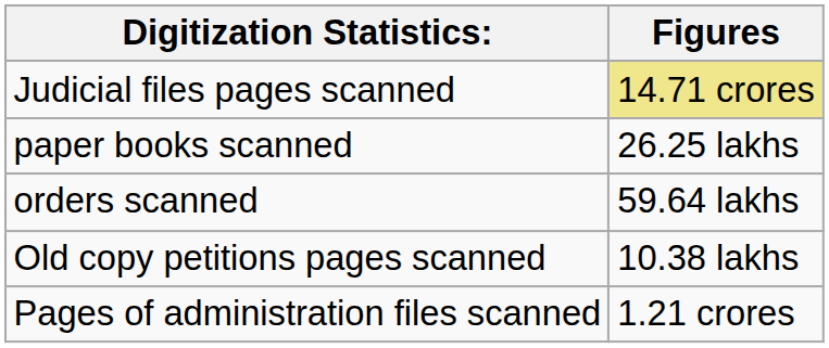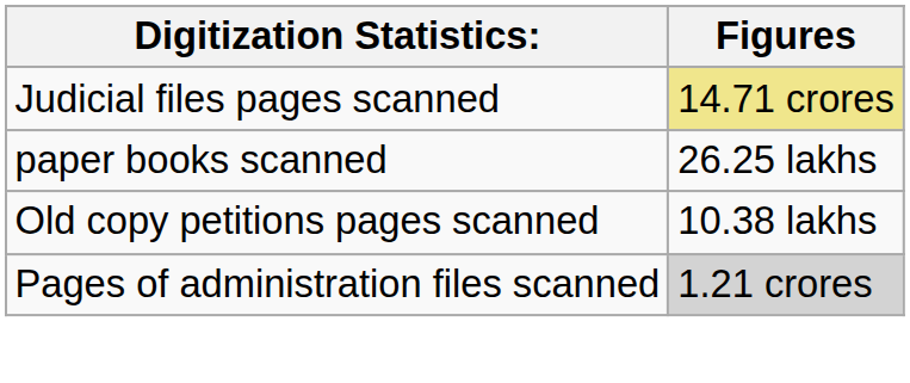- row: orders scanned | 59.64 lakhs
Pages of administration files scanned | Figures: no background -> lightgrey background
